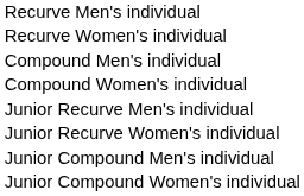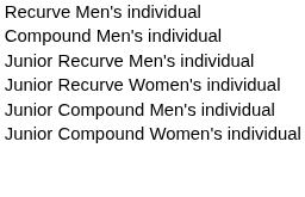- row: Recurve Women's individual
- row: Compound Women's individual
